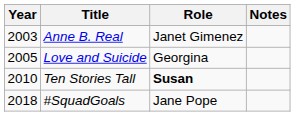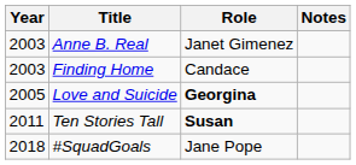+ row: 2003 | Finding Home | Candace
Love and Suicide | Role: normal -> bold
Ten Stories Tall | Year: 2010 -> 2011
